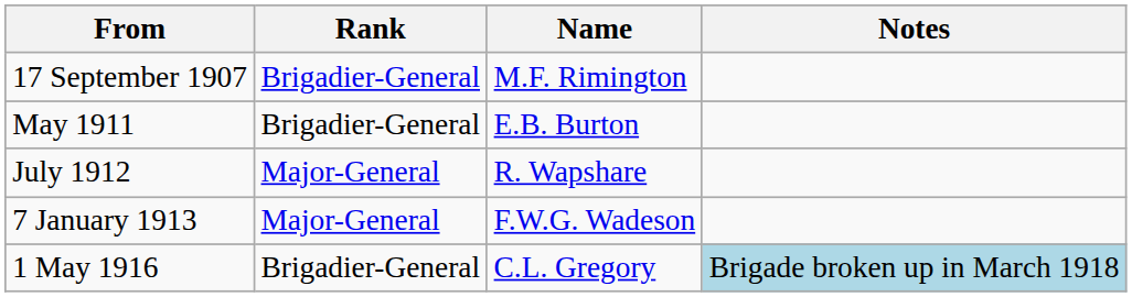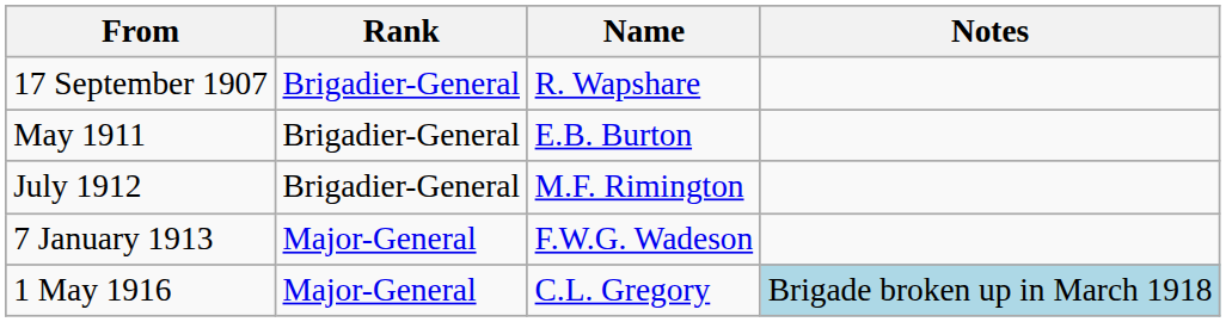17 September 1907 | Name: M.F. Rimington -> R. Wapshare
July 1912 | Rank: Major-General -> Brigadier-General
July 1912 | Name: R. Wapshare -> M.F. Rimington
1 May 1916 | Rank: Brigadier-General -> Major-General
